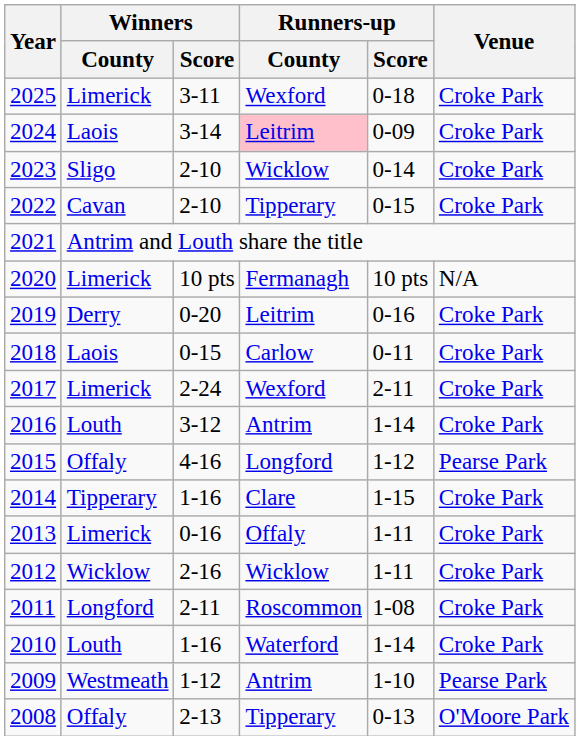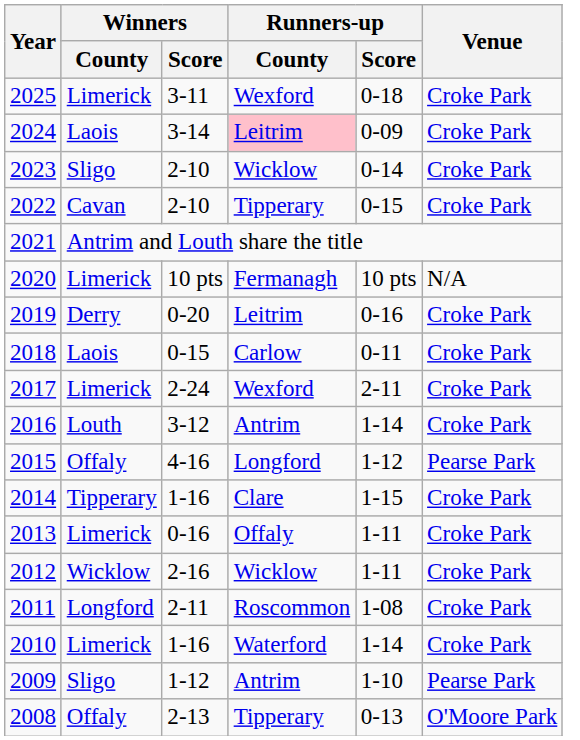2010 | Winners / County: Louth -> Limerick
2009 | Winners / County: Westmeath -> Sligo
